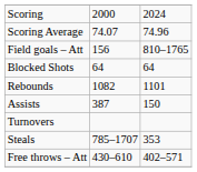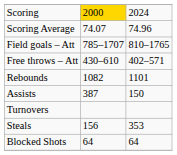Scoring | column 2: no background -> gold background
Field goals – Att | column 2: 156 -> 785–1707
rows swapped: Free throws – Att <-> Blocked Shots
Steals | column 2: 785–1707 -> 156
